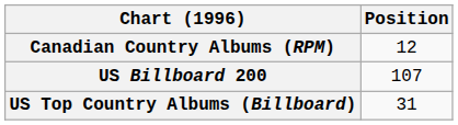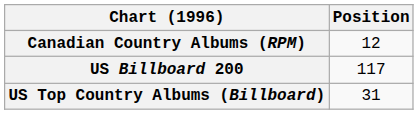US Billboard 200 | Position: 107 -> 117
